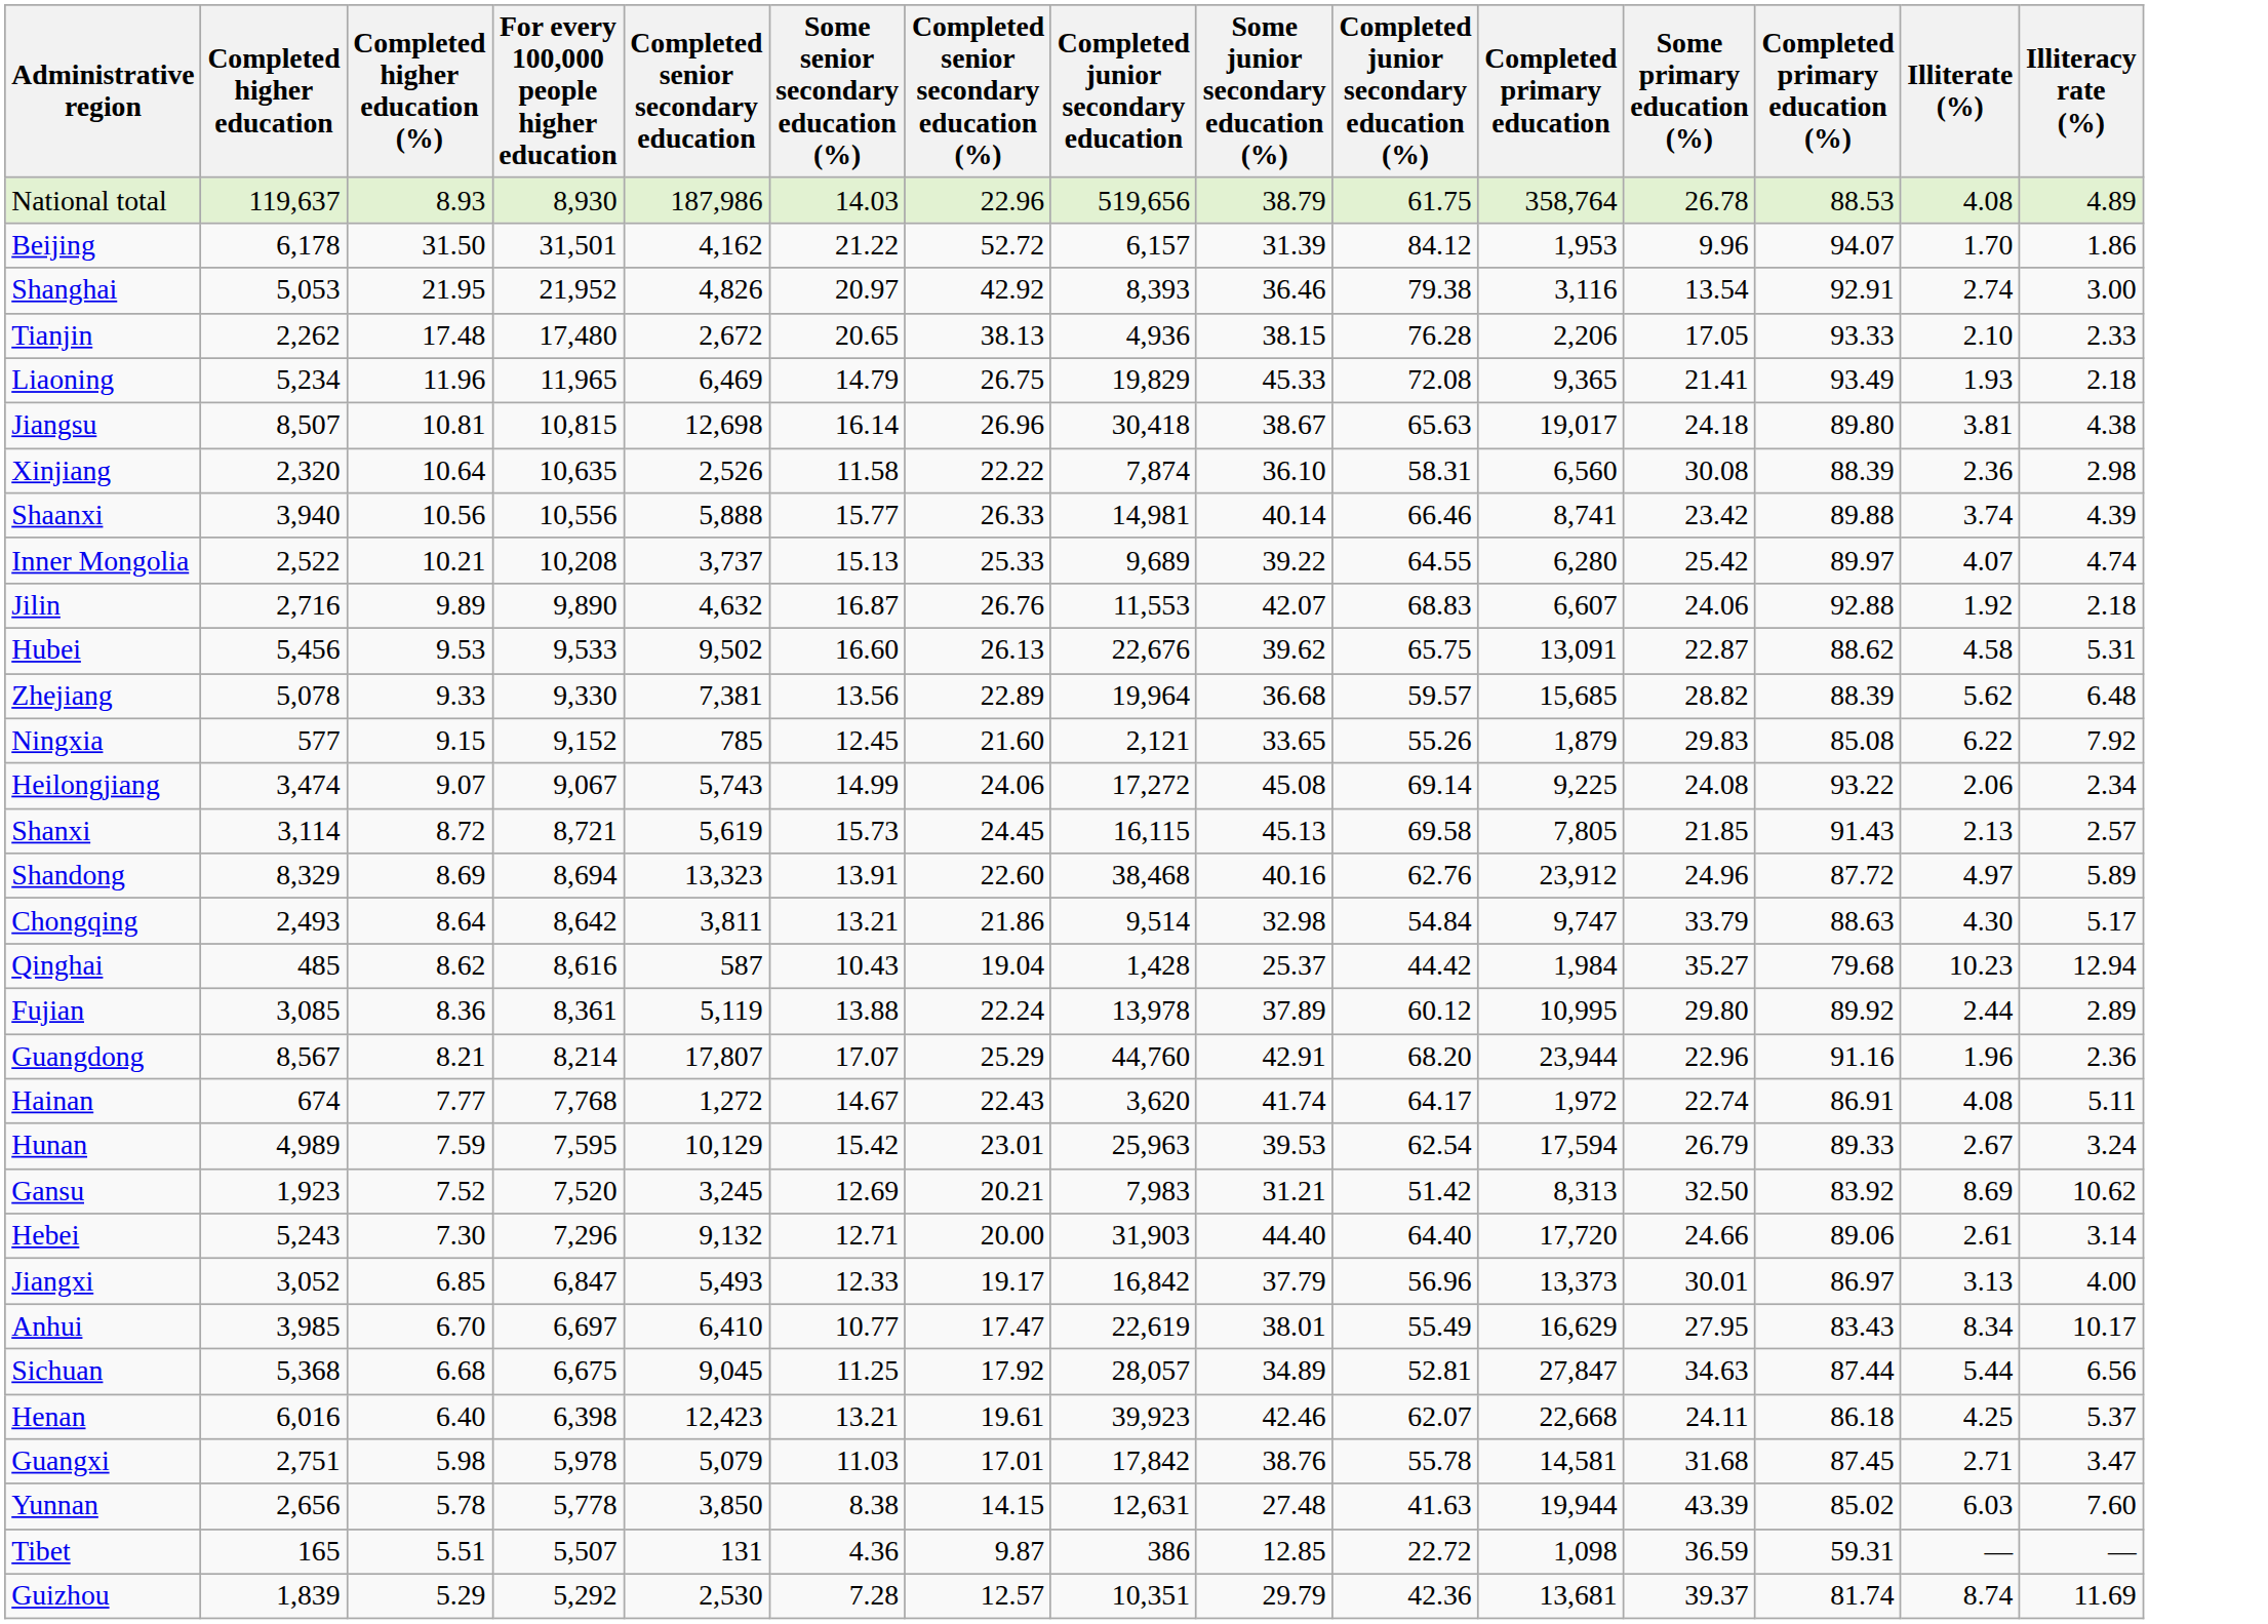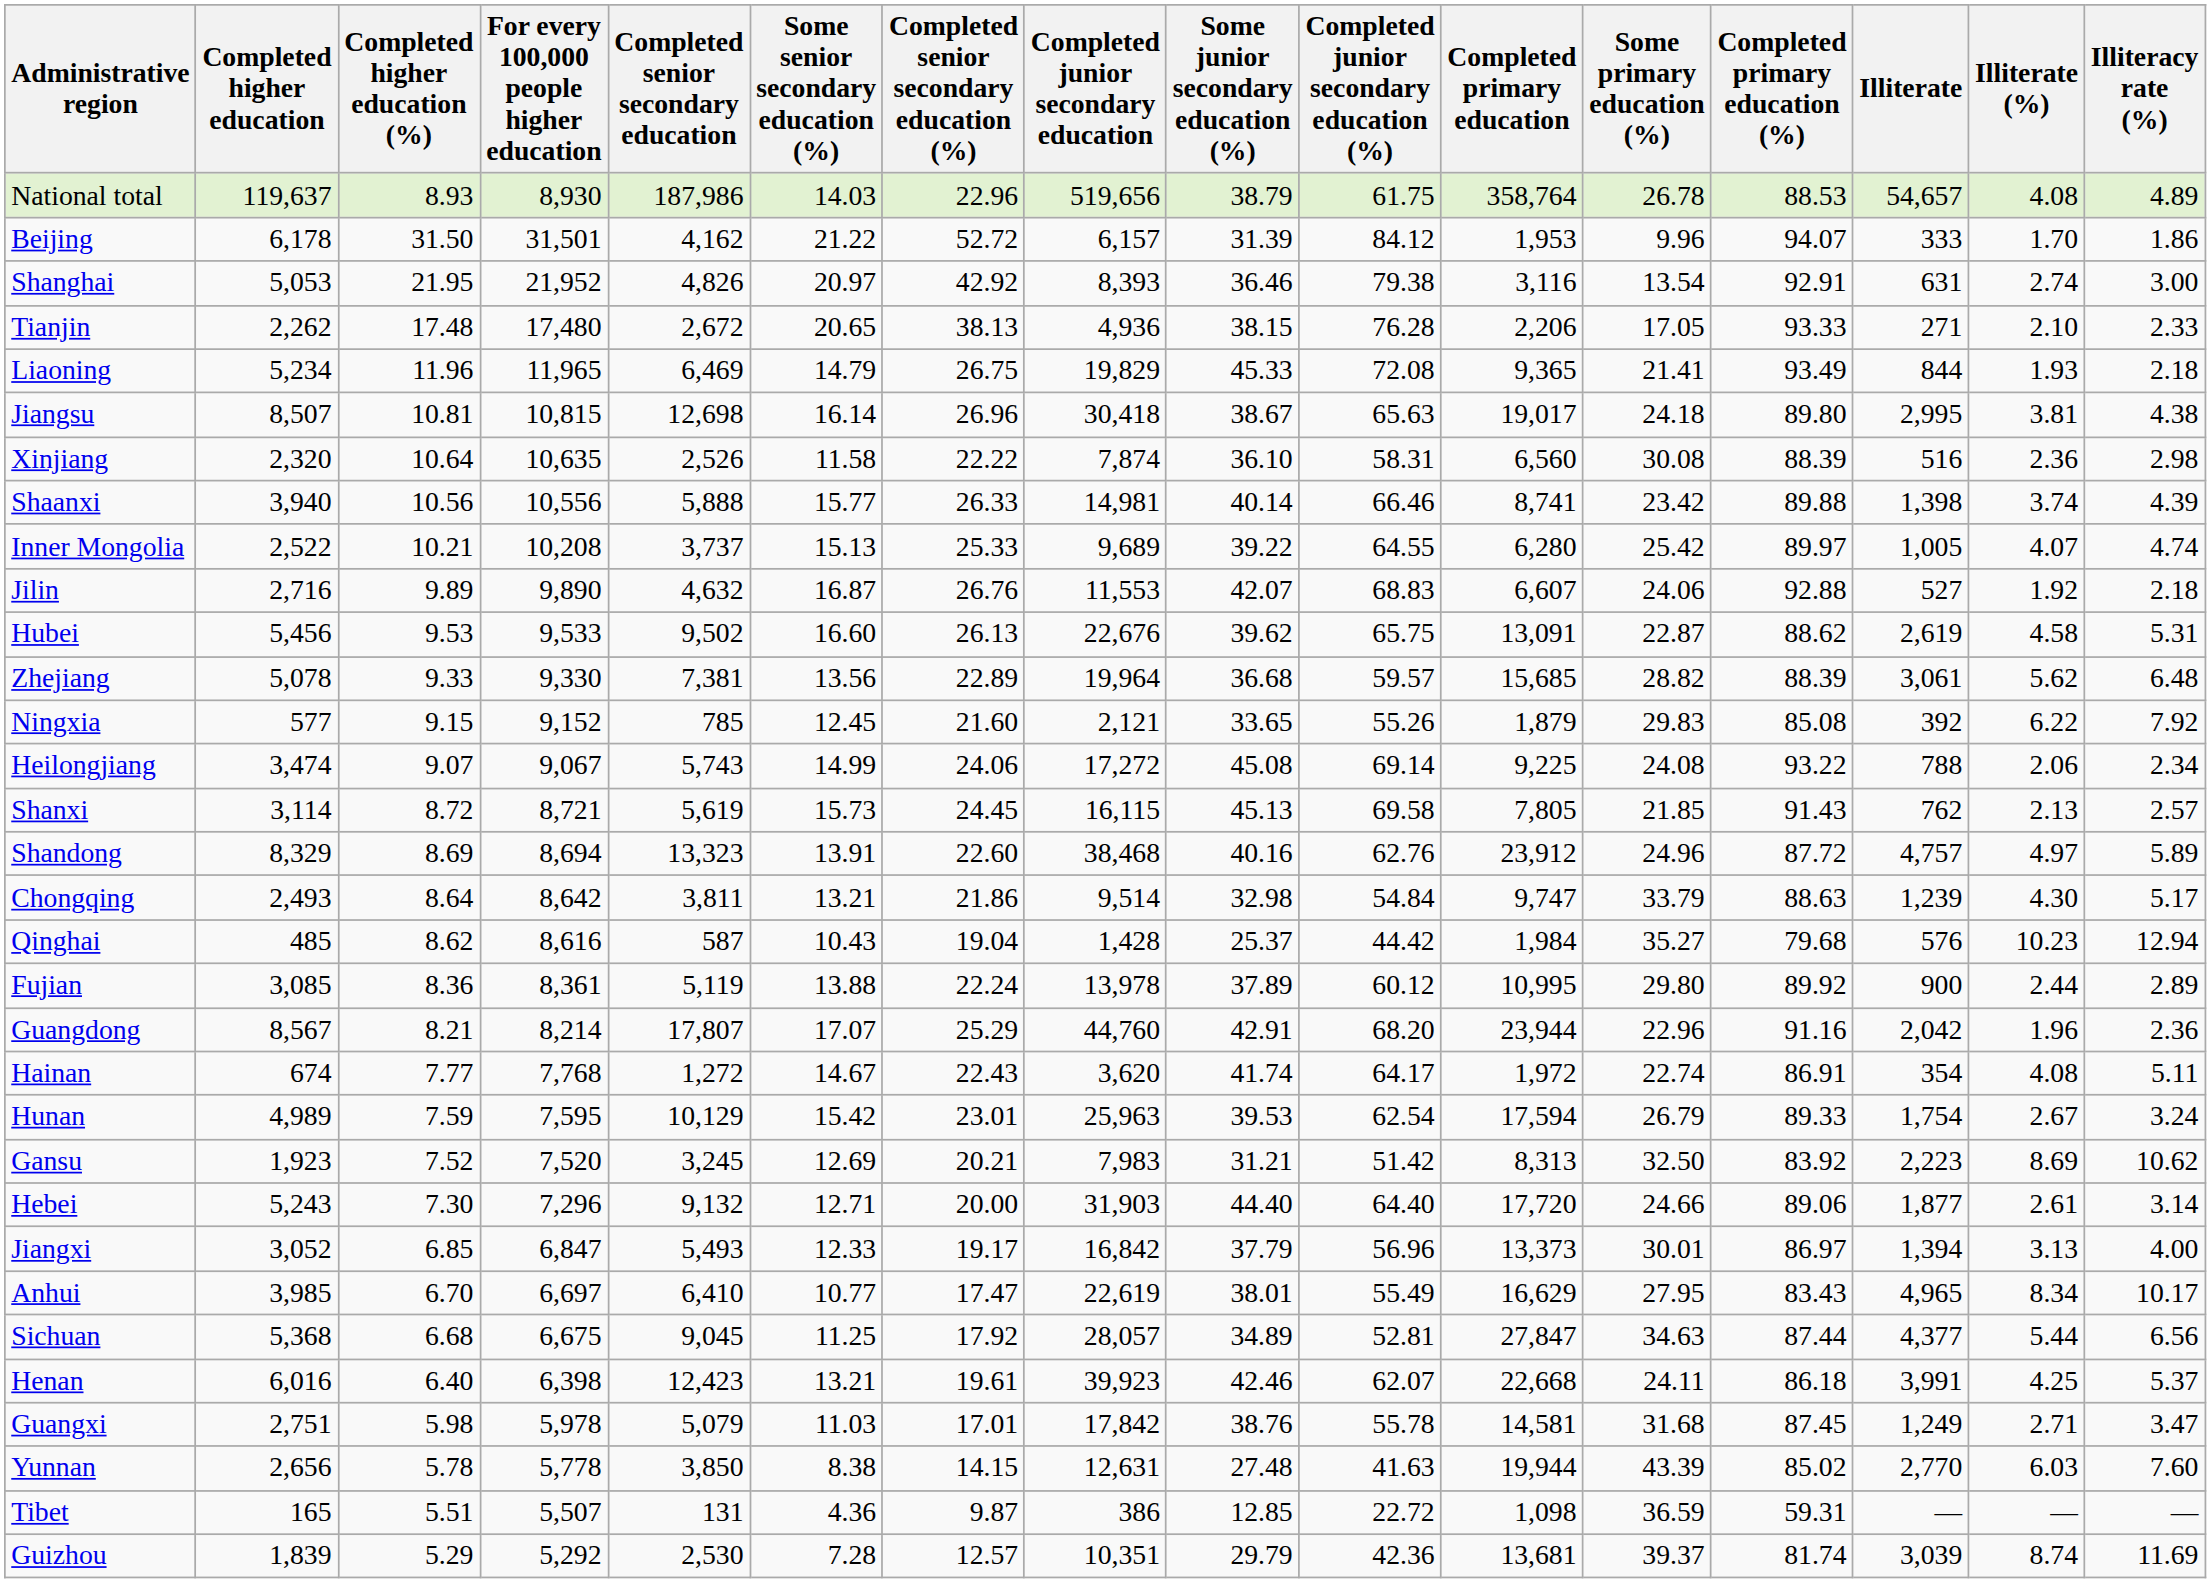+ column: Illiterate | 54,657 | 333 | 631 | 271 | 844 | 2,995 | 516 | 1,398 | 1,005 | 527 | 2,619 | 3,061 | 392 | 788 | 762 | 4,757 | 1,239 | 576 | 900 | 2,042 | 354 | 1,754 | 2,223 | 1,877 | 1,394 | 4,965 | 4,377 | 3,991 | 1,249 | 2,770 | — | 3,039
